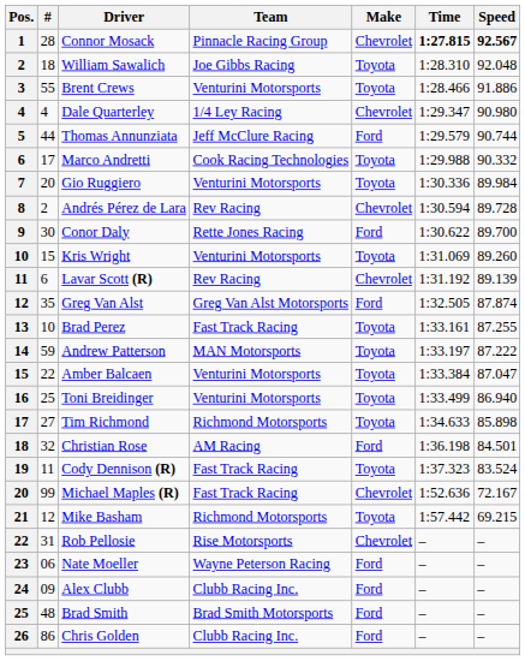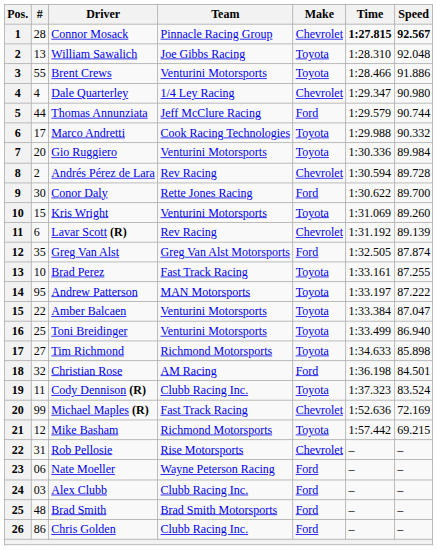William Sawalich | #: 18 -> 13
Andrew Patterson | #: 59 -> 95
Cody Dennison (R) | Team: Fast Track Racing -> Clubb Racing Inc.
Michael Maples (R) | Speed: 72.167 -> 72.169
Alex Clubb | #: 09 -> 03
